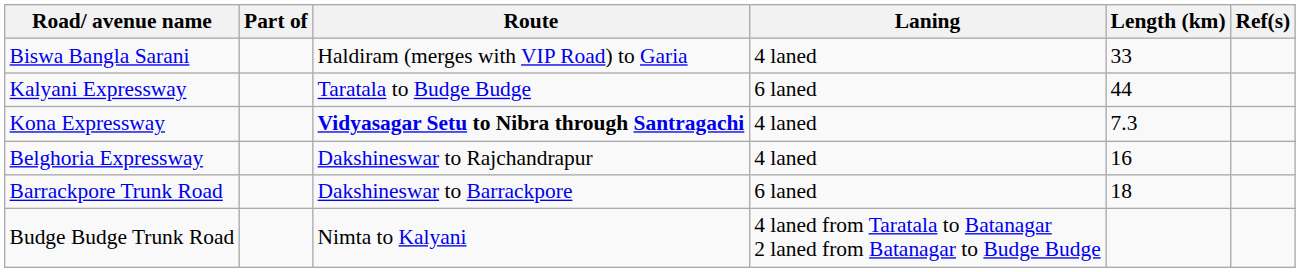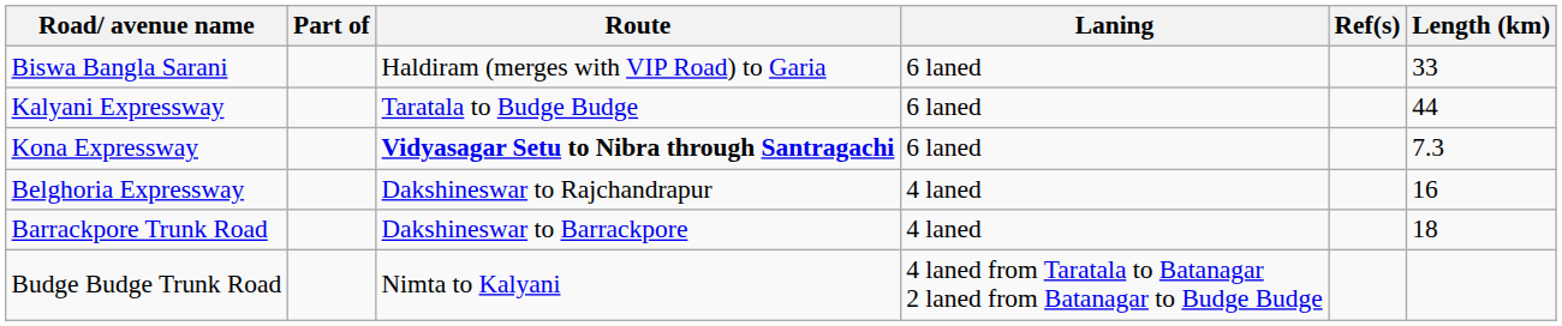columns swapped: Length (km) <-> Ref(s)
Biswa Bangla Sarani | Laning: 4 laned -> 6 laned
Kona Expressway | Laning: 4 laned -> 6 laned
Barrackpore Trunk Road | Laning: 6 laned -> 4 laned
